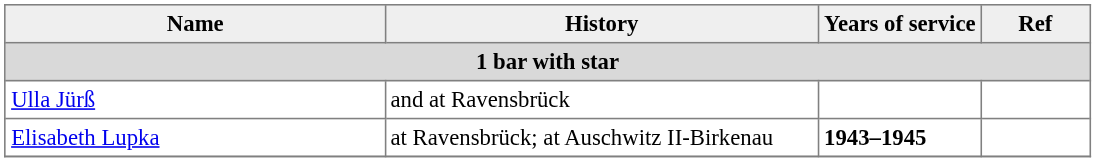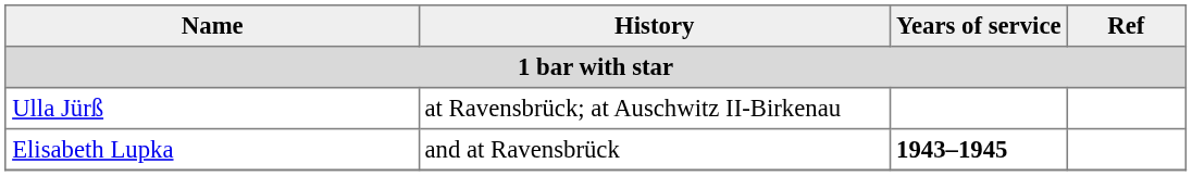Ulla Jürß | History: and at Ravensbrück -> at Ravensbrück; at Auschwitz II-Birkenau
Elisabeth Lupka | History: at Ravensbrück; at Auschwitz II-Birkenau -> and at Ravensbrück
